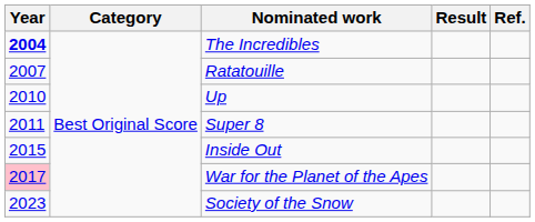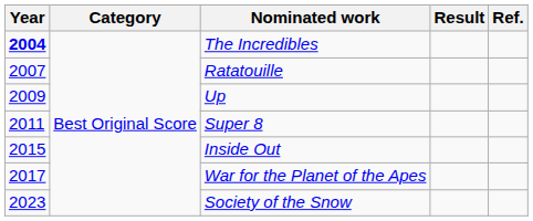Up | Year: 2010 -> 2009
War for the Planet of the Apes | Year: pink background -> no background
